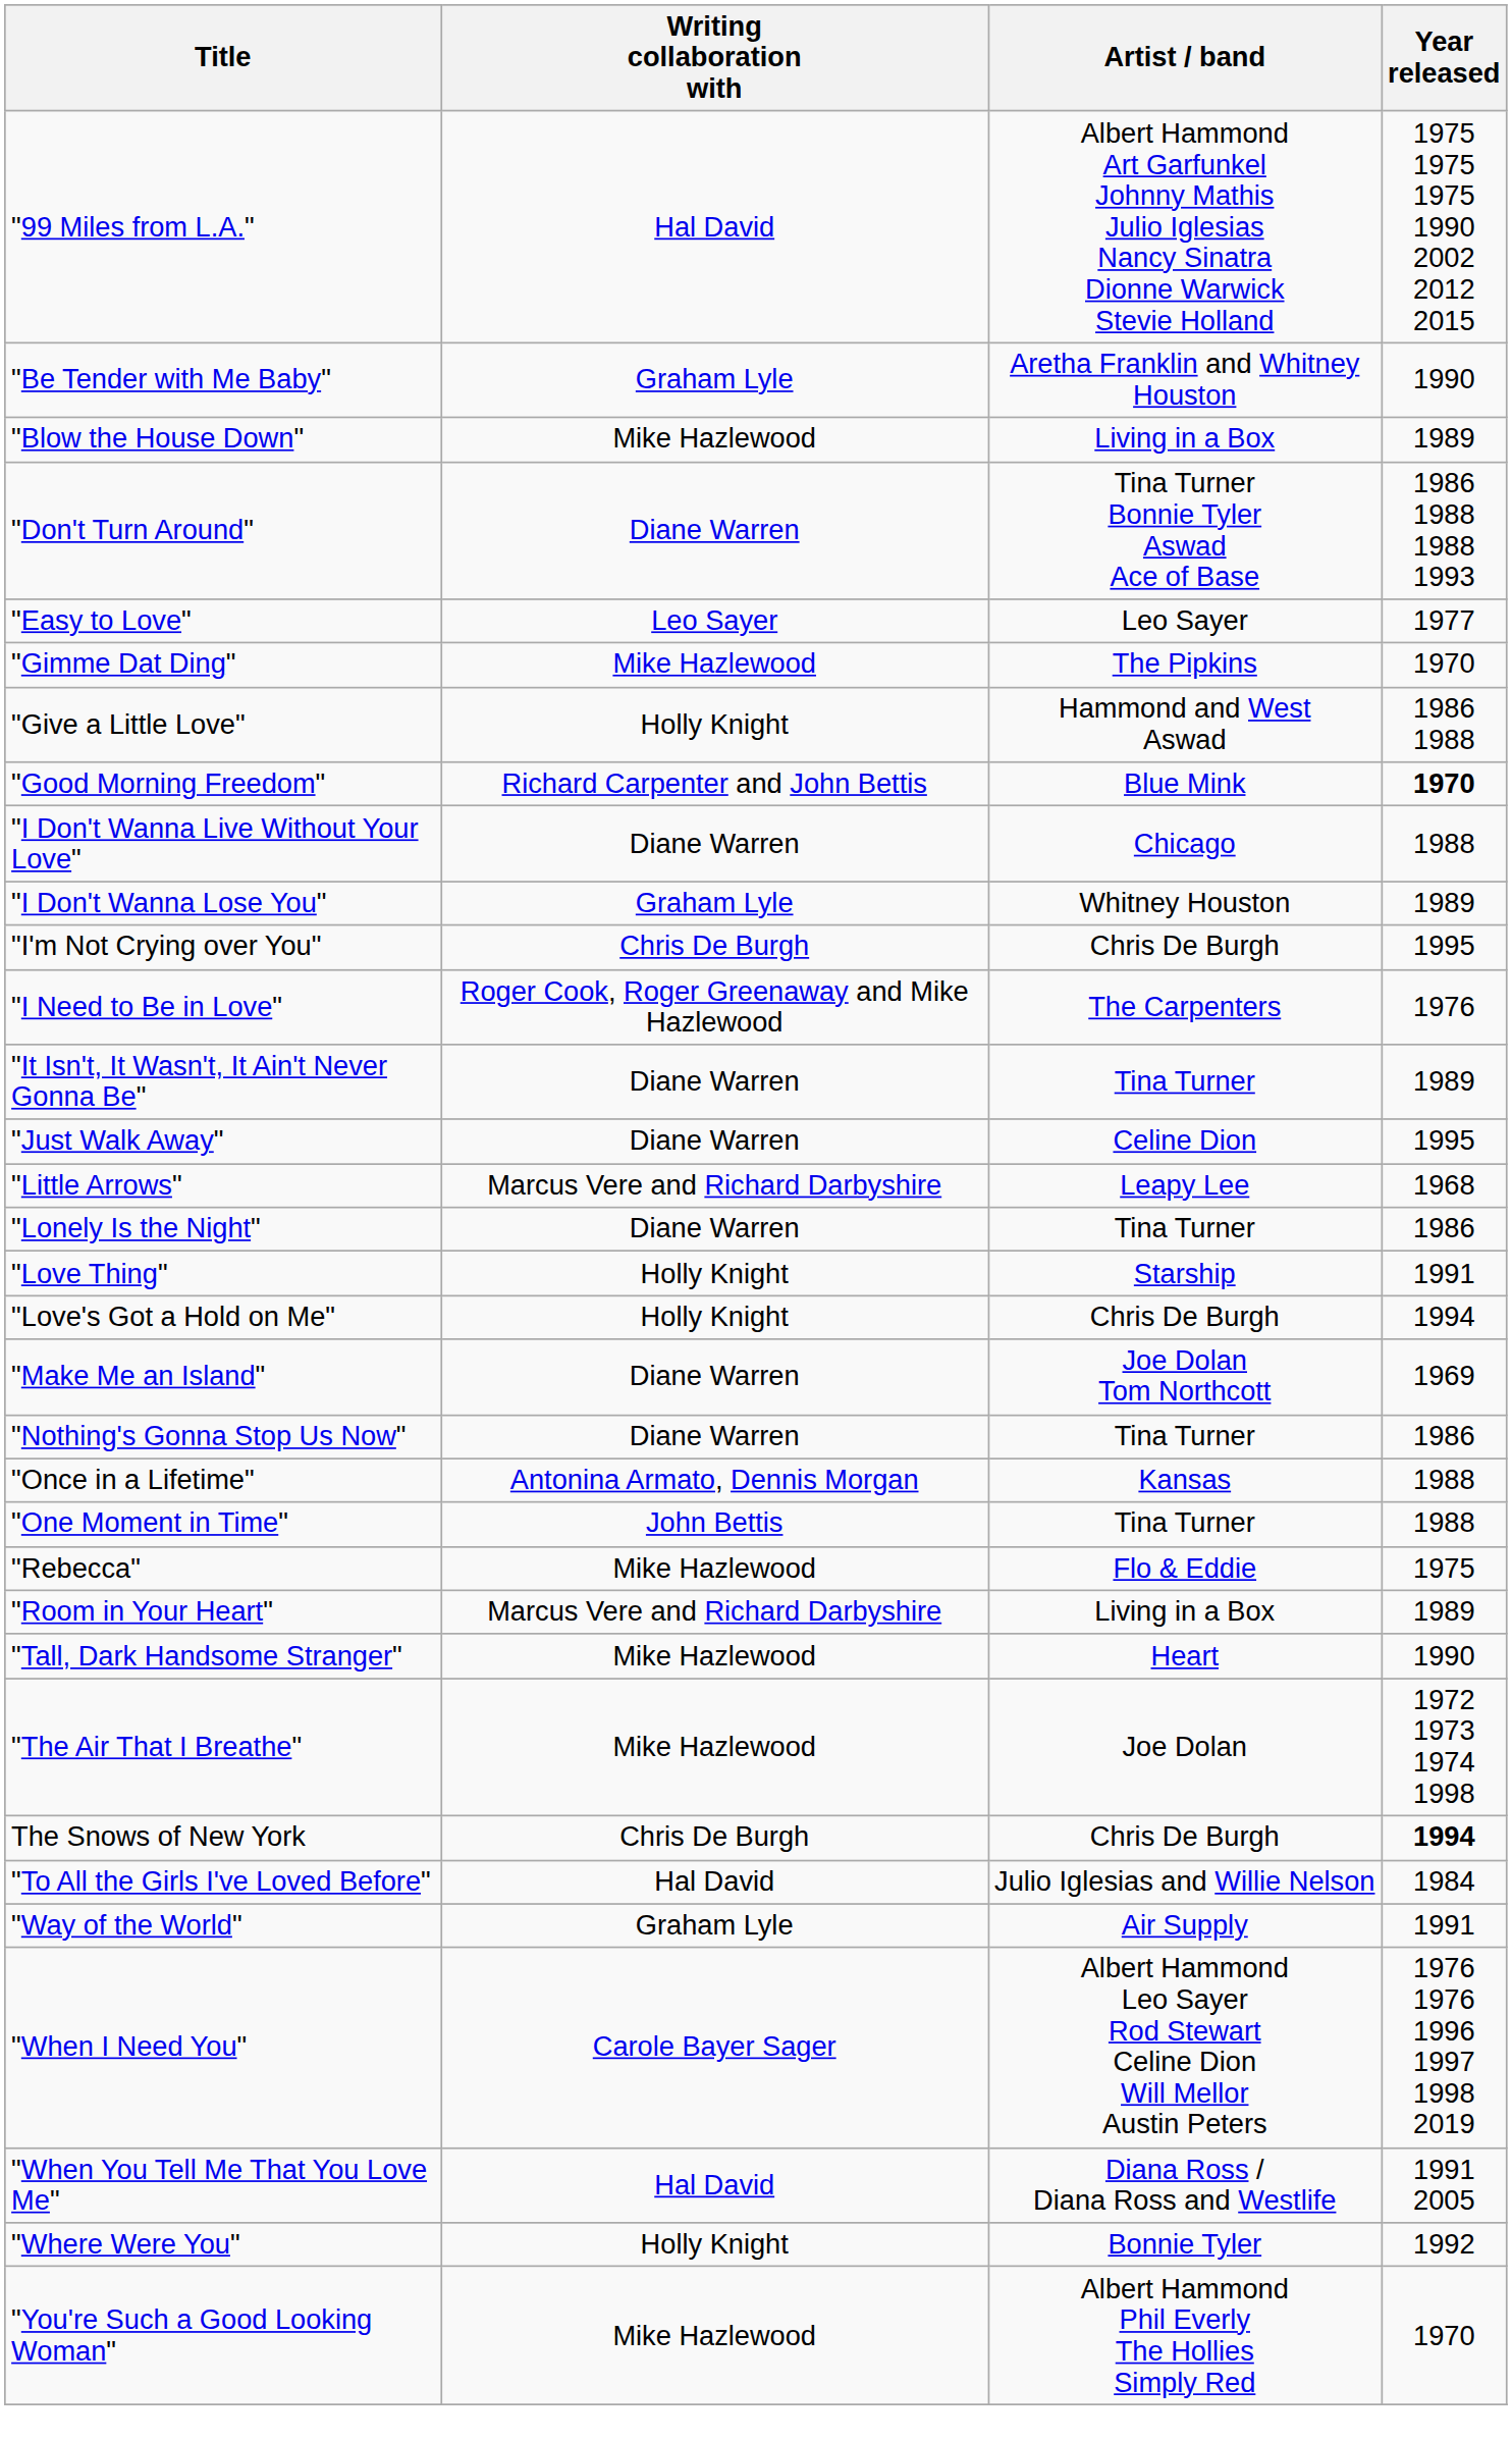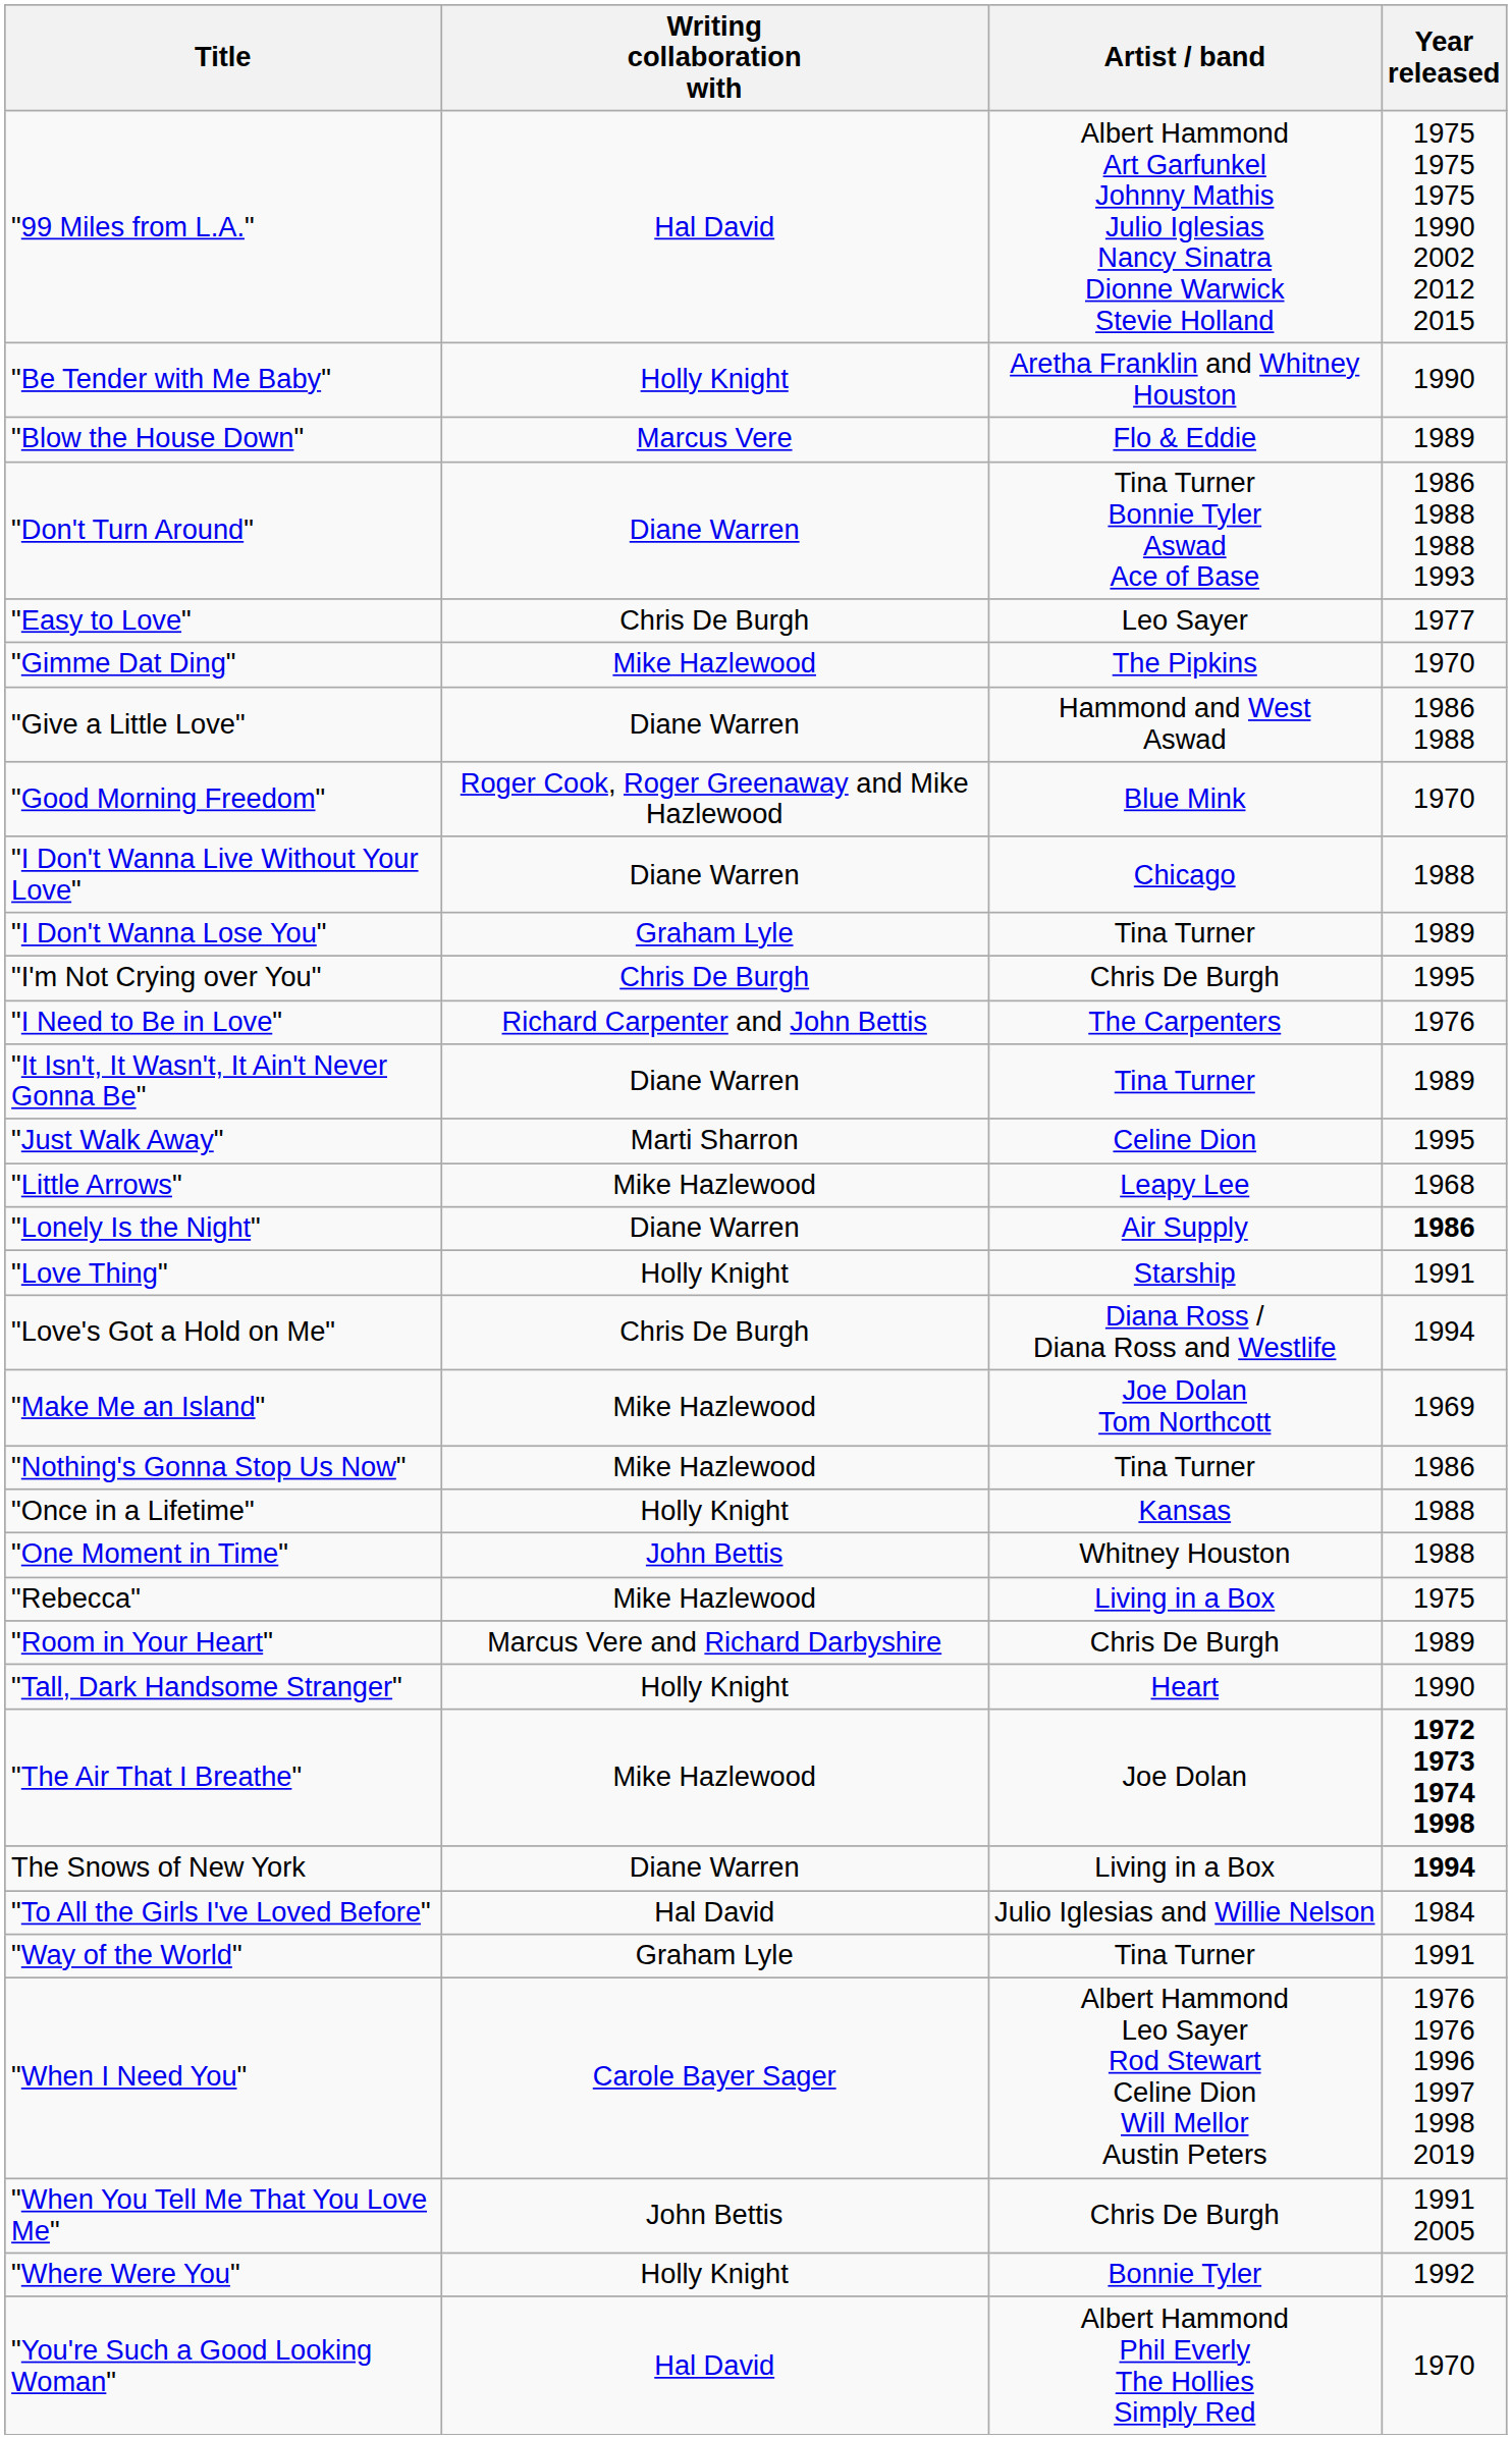"Be Tender with Me Baby" | Writing collaboration with: Graham Lyle -> Holly Knight
"Blow the House Down" | Writing collaboration with: Mike Hazlewood -> Marcus Vere
"Blow the House Down" | Artist / band: Living in a Box -> Flo & Eddie
"Easy to Love" | Writing collaboration with: Leo Sayer -> Chris De Burgh
"Give a Little Love" | Writing collaboration with: Holly Knight -> Diane Warren
"Good Morning Freedom" | Writing collaboration with: Richard Carpenter and John Bettis -> Roger Cook, Roger Greenaway and Mike Hazlewood
"Good Morning Freedom" | Year released: bold -> normal
"I Don't Wanna Lose You" | Artist / band: Whitney Houston -> Tina Turner
"I Need to Be in Love" | Writing collaboration with: Roger Cook, Roger Greenaway and Mike Hazlewood -> Richard Carpenter and John Bettis
"Just Walk Away" | Writing collaboration with: Diane Warren -> Marti Sharron
"Little Arrows" | Writing collaboration with: Marcus Vere and Richard Darbyshire -> Mike Hazlewood
"Lonely Is the Night" | Artist / band: Tina Turner -> Air Supply
"Lonely Is the Night" | Year released: normal -> bold
"Love's Got a Hold on Me" | Writing collaboration with: Holly Knight -> Chris De Burgh
"Love's Got a Hold on Me" | Artist / band: Chris De Burgh -> Diana Ross / Diana Ross and Westlife
"Make Me an Island" | Writing collaboration with: Diane Warren -> Mike Hazlewood
"Nothing's Gonna Stop Us Now" | Writing collaboration with: Diane Warren -> Mike Hazlewood
"Once in a Lifetime" | Writing collaboration with: Antonina Armato, Dennis Morgan -> Holly Knight
"One Moment in Time" | Artist / band: Tina Turner -> Whitney Houston
"Rebecca" | Artist / band: Flo & Eddie -> Living in a Box
"Room in Your Heart" | Artist / band: Living in a Box -> Chris De Burgh
"Tall, Dark Handsome Stranger" | Writing collaboration with: Mike Hazlewood -> Holly Knight
"The Air That I Breathe" | Year released: normal -> bold
The Snows of New York | Writing collaboration with: Chris De Burgh -> Diane Warren
The Snows of New York | Artist / band: Chris De Burgh -> Living in a Box
"Way of the World" | Artist / band: Air Supply -> Tina Turner
"When You Tell Me That You Love Me" | Writing collaboration with: Hal David -> John Bettis
"When You Tell Me That You Love Me" | Artist / band: Diana Ross / Diana Ross and Westlife -> Chris De Burgh
"You're Such a Good Looking Woman" | Writing collaboration with: Mike Hazlewood -> Hal David
